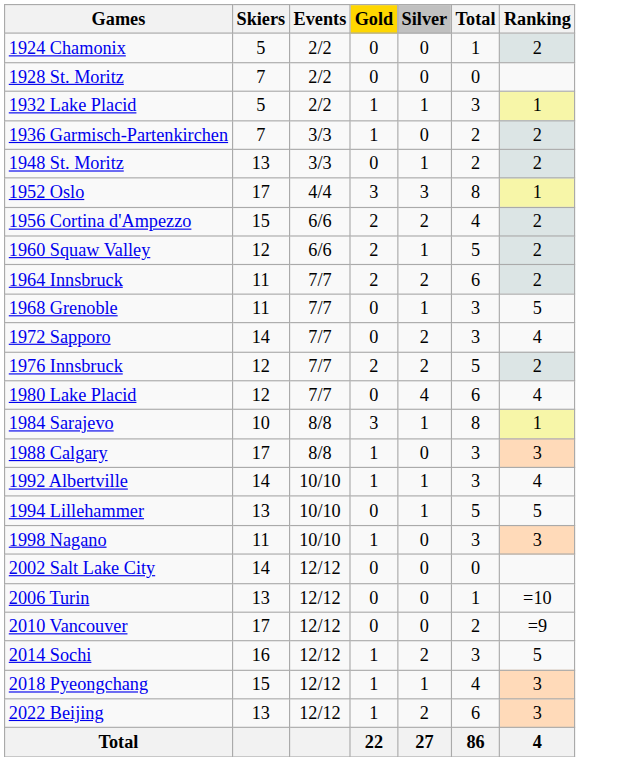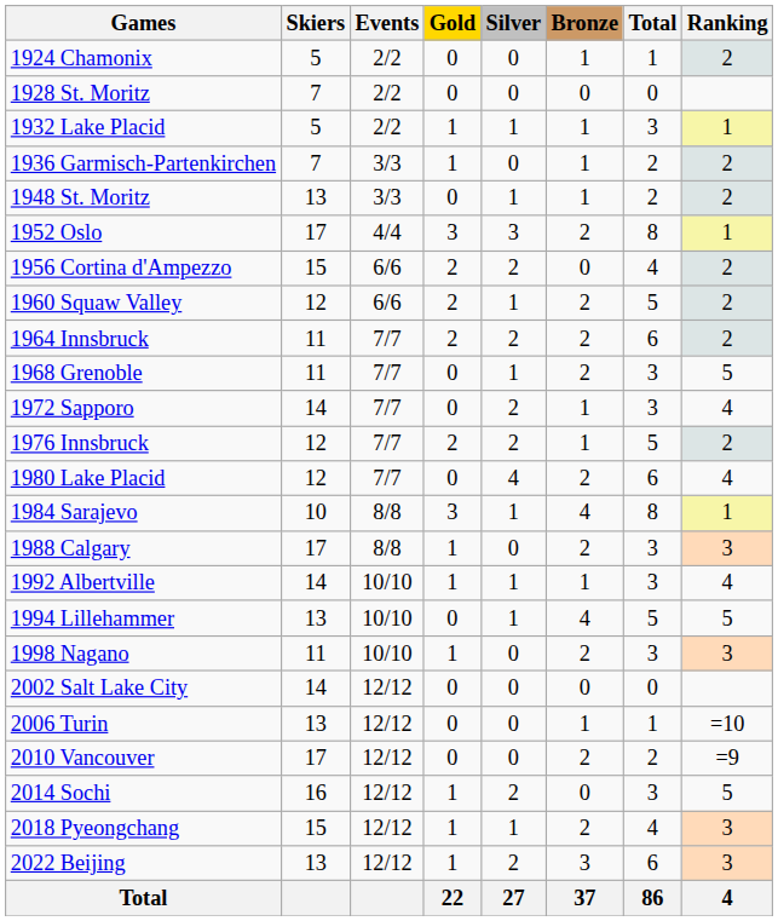+ column: Bronze | 1 | 0 | 1 | 1 | 1 | 2 | 0 | 2 | 2 | 2 | 1 | 1 | 2 | 4 | 2 | 1 | 4 | 2 | 0 | 1 | 2 | 0 | 2 | 3 | 37
